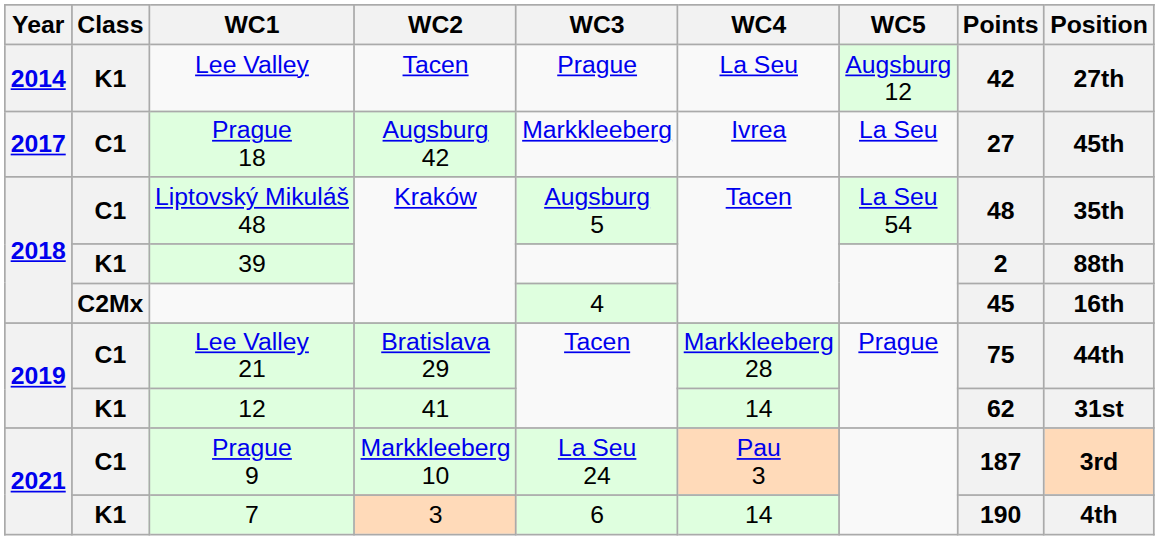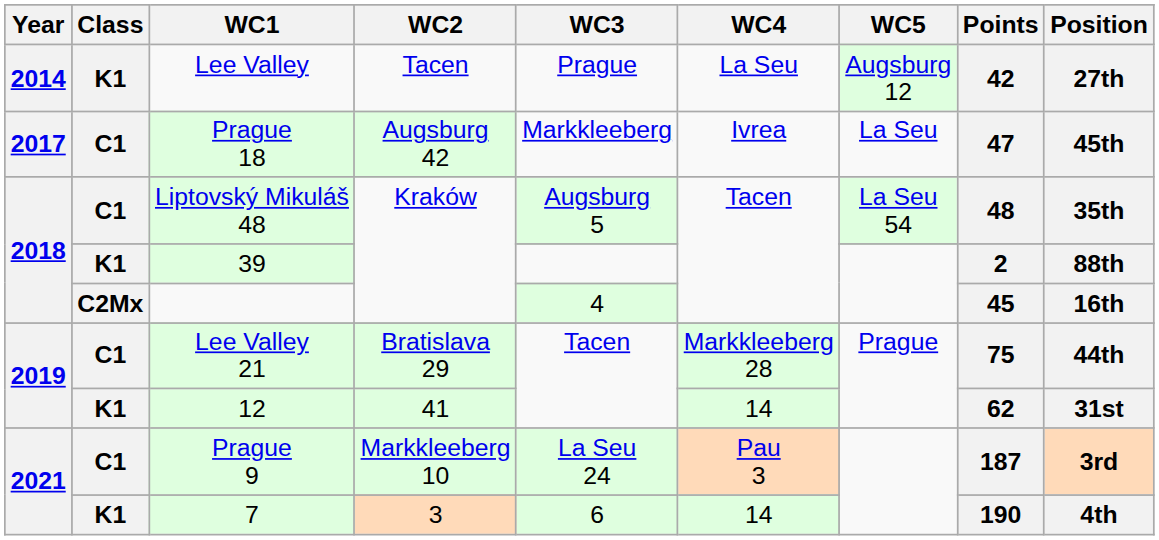Prague 18 | Points: 27 -> 47
